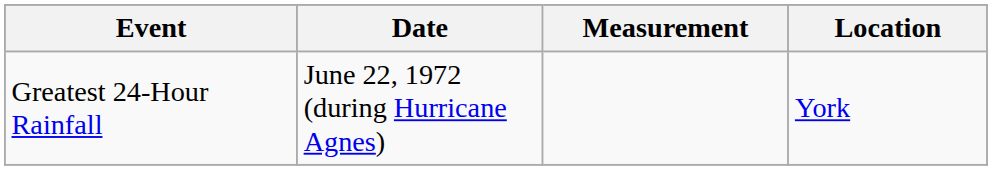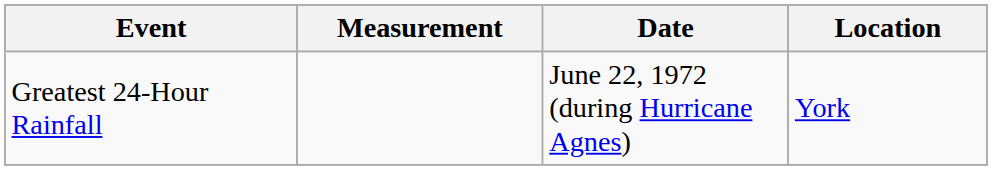columns swapped: Measurement <-> Date
